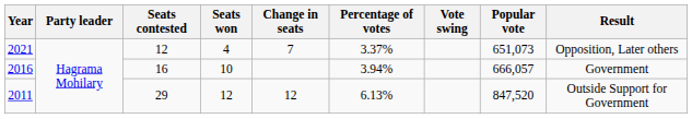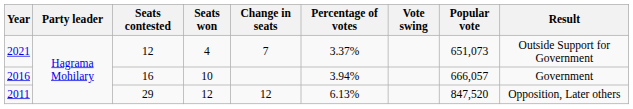2021 | Result: Opposition, Later others -> Outside Support for Government
2011 | Result: Outside Support for Government -> Opposition, Later others
